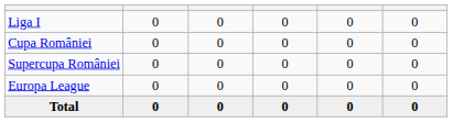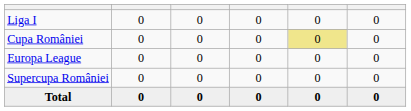Cupa României | column 5: no background -> khaki background
rows swapped: Supercupa României <-> Europa League
